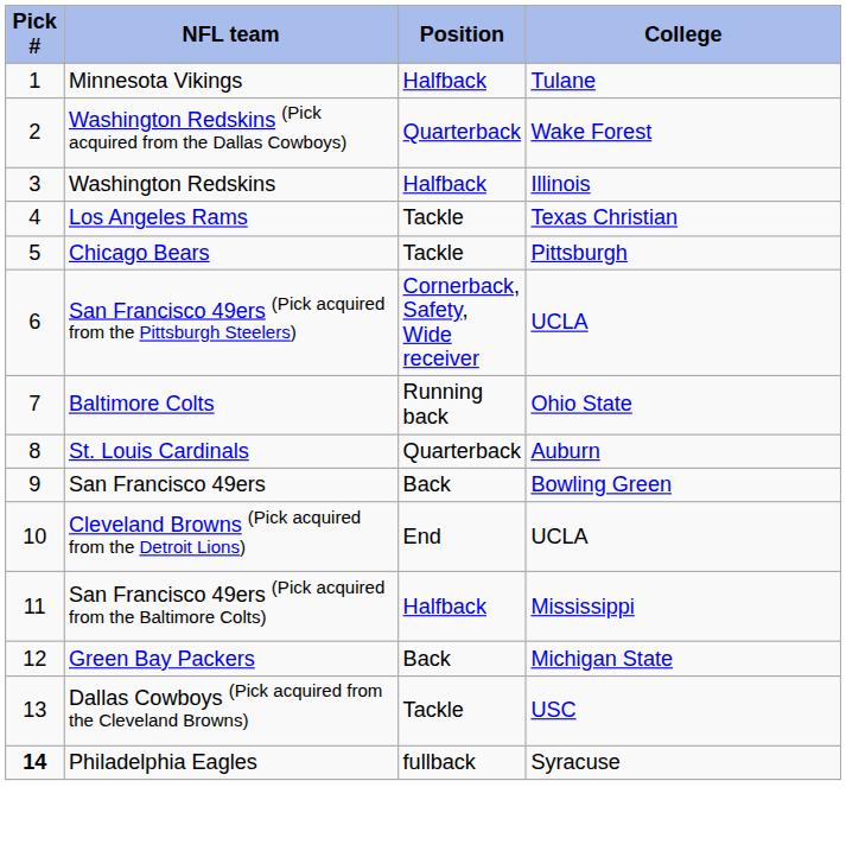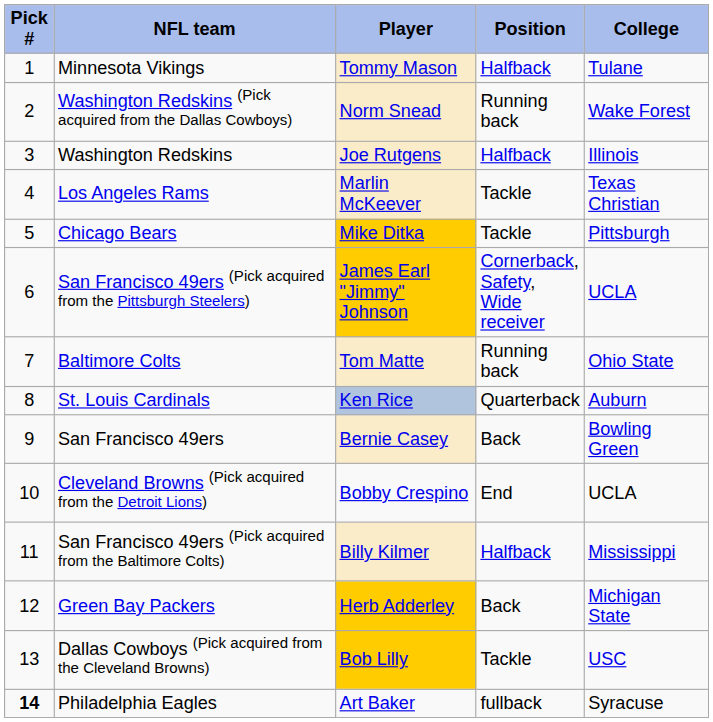+ column: Player | Tommy Mason | Norm Snead | Joe Rutgens | Marlin McKeever | Mike Ditka | James Earl "Jimmy" Johnson | Tom Matte | Ken Rice | Bernie Casey | Bobby Crespino | Billy Kilmer | Herb Adderley | Bob Lilly | Art Baker
Washington Redskins (Pick acquired from the Dallas Cowboys) | Position: Quarterback -> Running back
